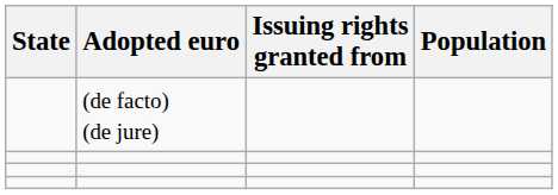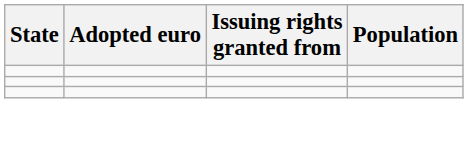- row: (de facto) (de jure)
